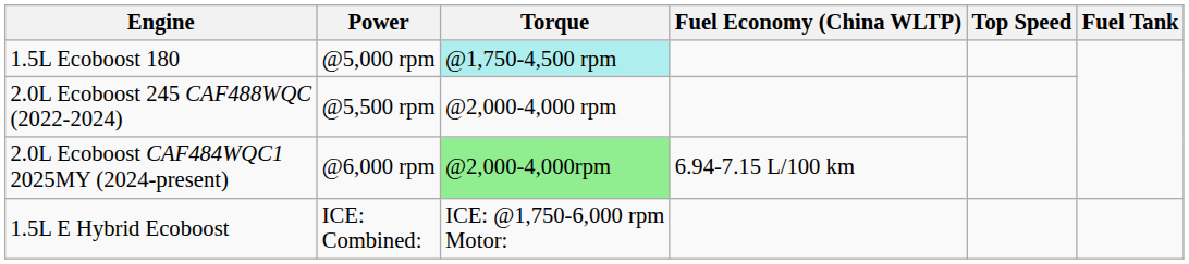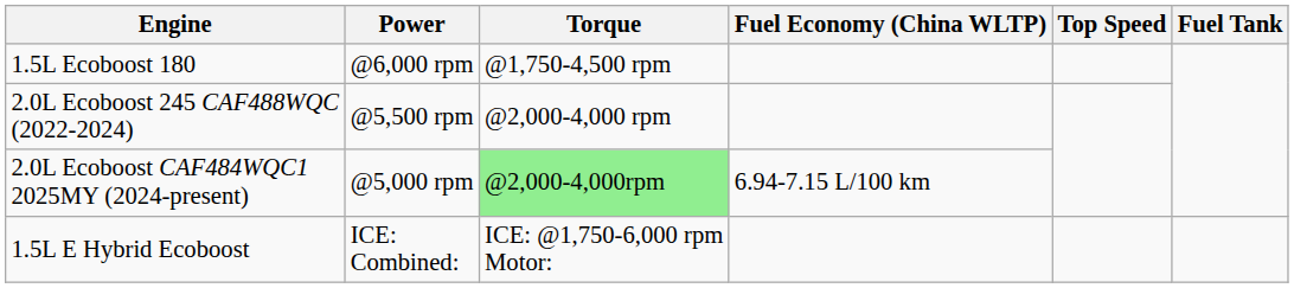1.5L Ecoboost 180 | Power: @5,000 rpm -> @6,000 rpm
1.5L Ecoboost 180 | Torque: paleturquoise background -> no background
2.0L Ecoboost CAF484WQC1 2025MY (2024-present) | Power: @6,000 rpm -> @5,000 rpm
